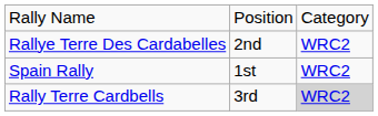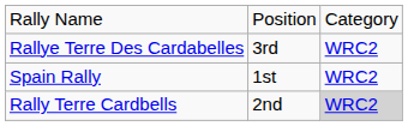Rallye Terre Des Cardabelles | column 2: 2nd -> 3rd
Rally Terre Cardbells | column 2: 3rd -> 2nd
